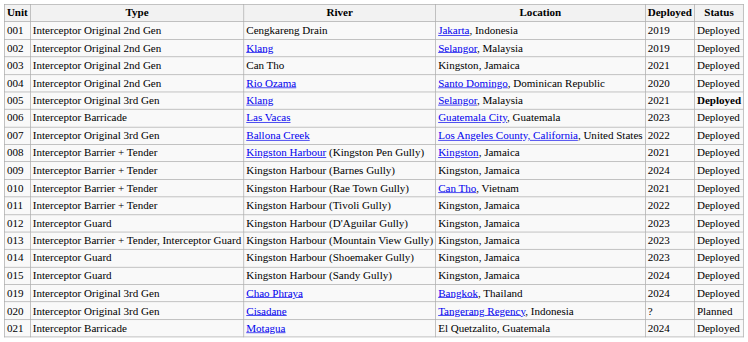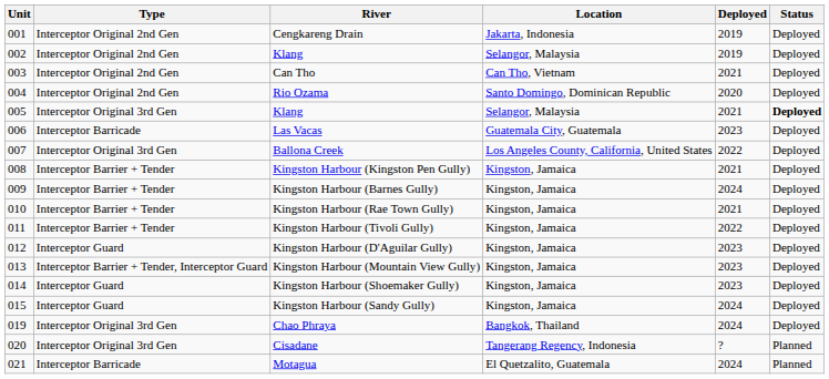Can Tho | Location: Kingston, Jamaica -> Can Tho, Vietnam
Kingston Harbour (Rae Town Gully) | Location: Can Tho, Vietnam -> Kingston, Jamaica
Motagua | Status: Deployed -> Planned
